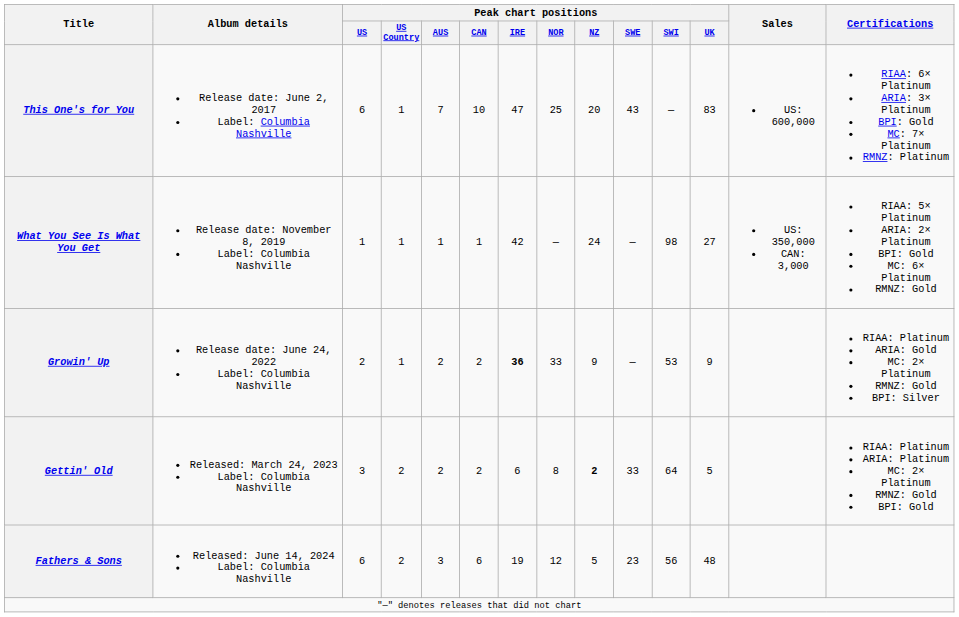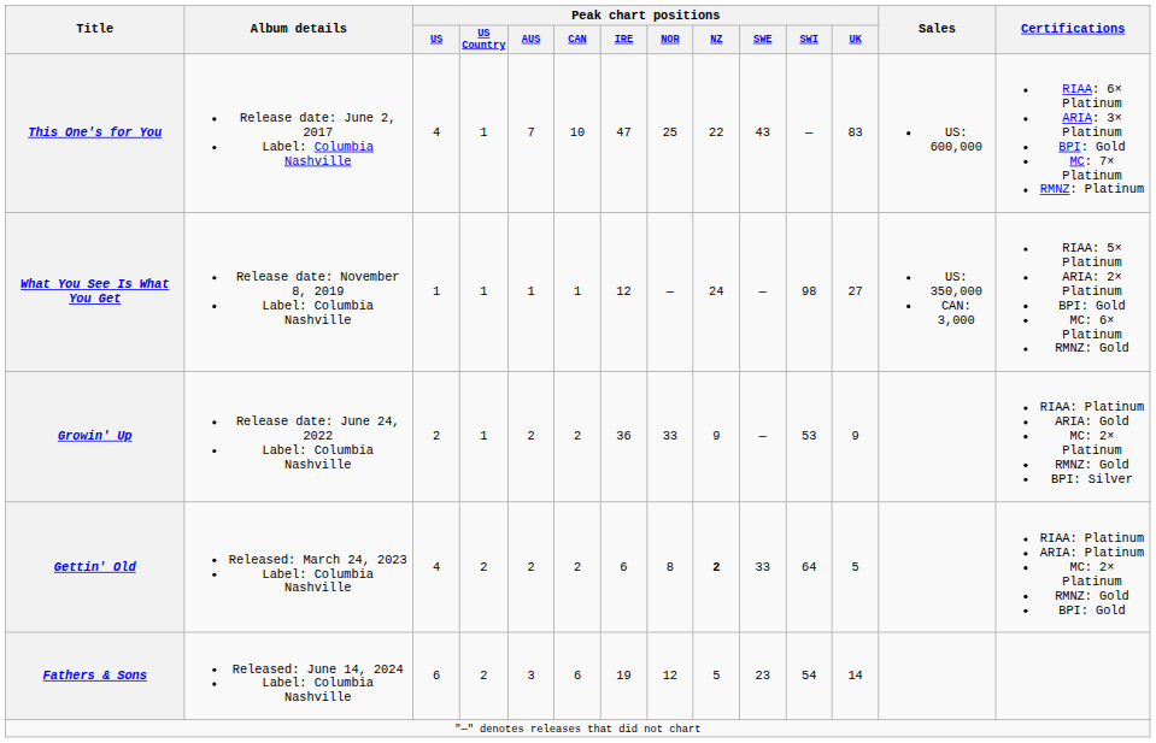This One's for You | Peak chart positions / US: 6 -> 4
This One's for You | Peak chart positions / NZ: 20 -> 22
What You See Is What You Get | Peak chart positions / IRE: 42 -> 12
Growin' Up | Peak chart positions / IRE: bold -> normal
Gettin' Old | Peak chart positions / US: 3 -> 4
Fathers & Sons | Peak chart positions / SWI: 56 -> 54
Fathers & Sons | Peak chart positions / UK: 48 -> 14
